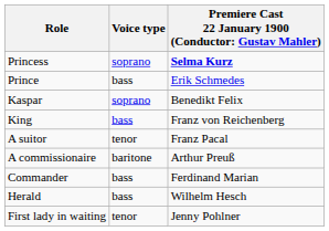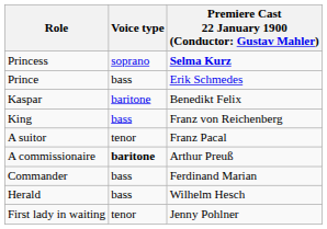Kaspar | Voice type: soprano -> baritone
A commissionaire | Voice type: normal -> bold
